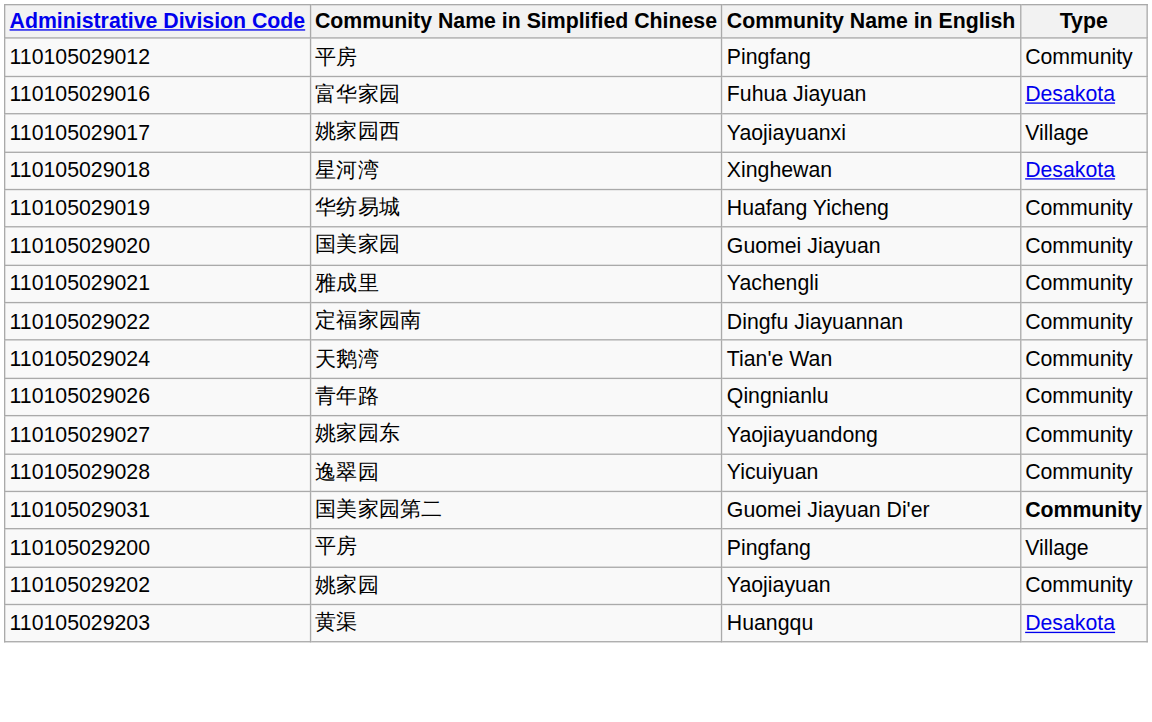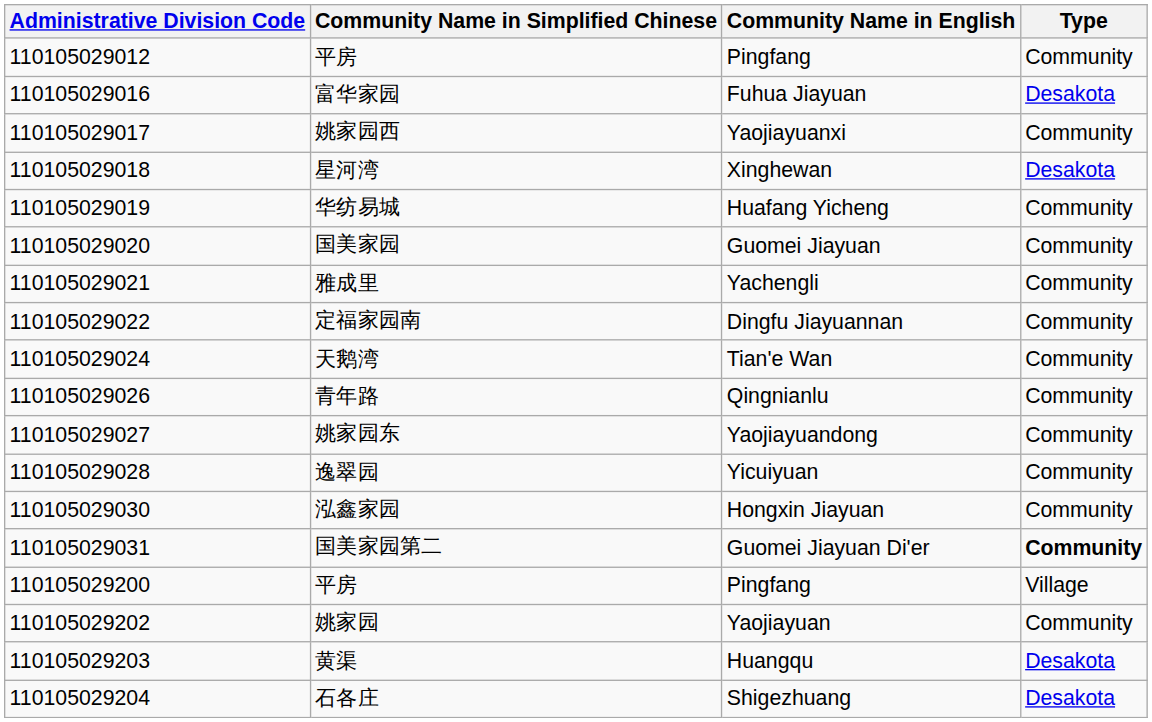姚家园西 | Type: Village -> Community
+ row: 110105029030 | 泓鑫家园 | Hongxin Jiayuan | Community
+ row: 110105029204 | 石各庄 | Shigezhuang | Desakota
